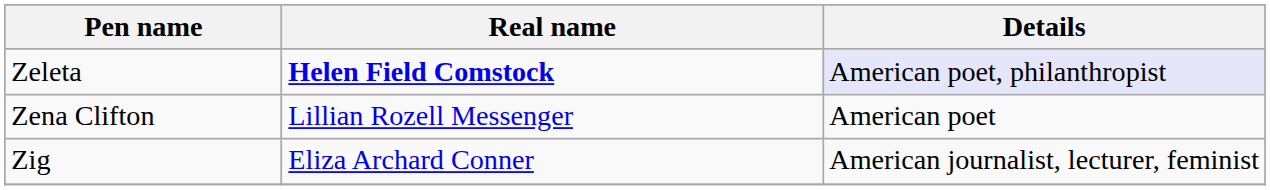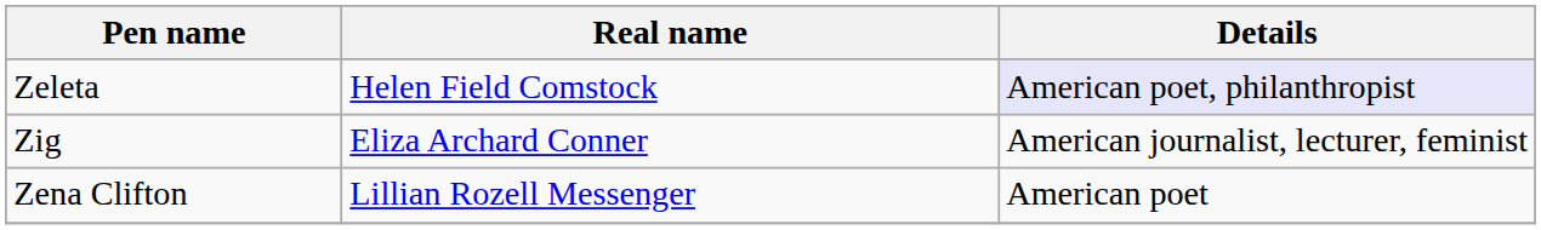Zeleta | Real name: bold -> normal
rows swapped: Zena Clifton <-> Zig
